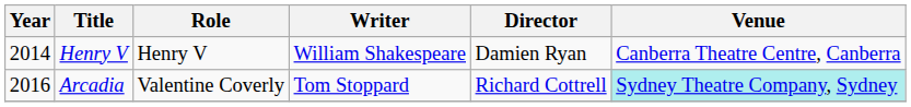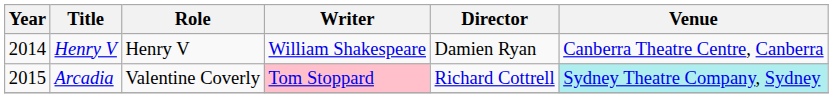Arcadia | Year: 2016 -> 2015
Arcadia | Writer: no background -> pink background
